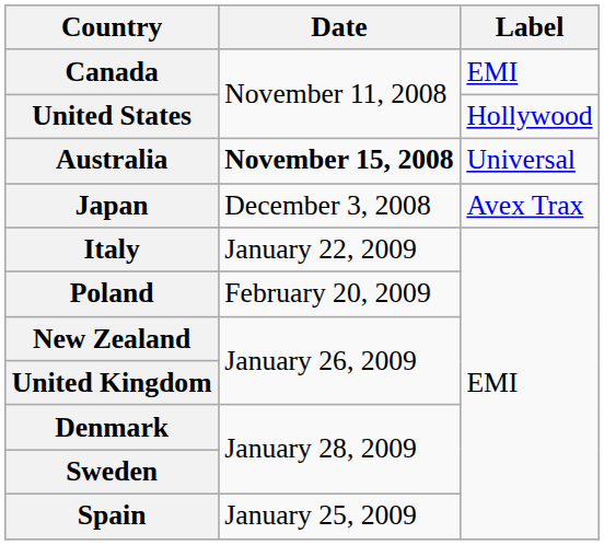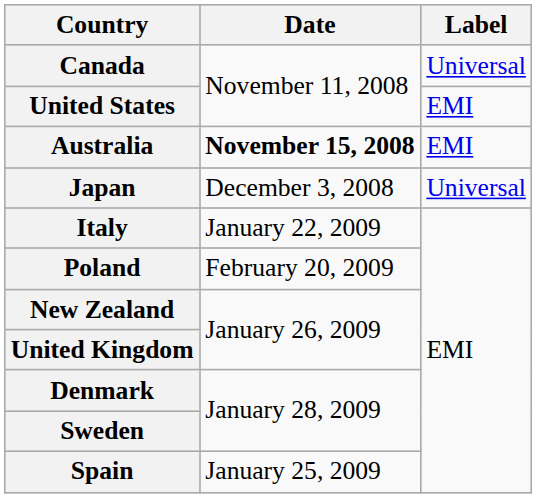Canada | Label: EMI -> Universal
United States | Label: Hollywood -> EMI
Australia | Label: Universal -> EMI
Japan | Label: Avex Trax -> Universal
